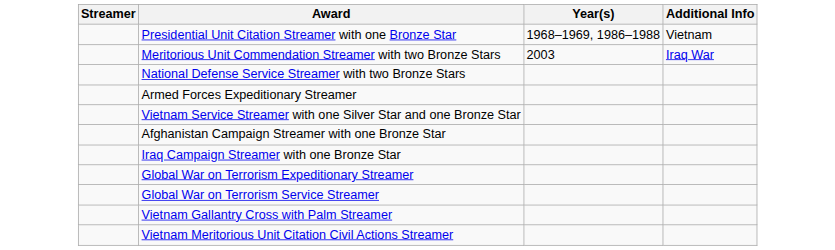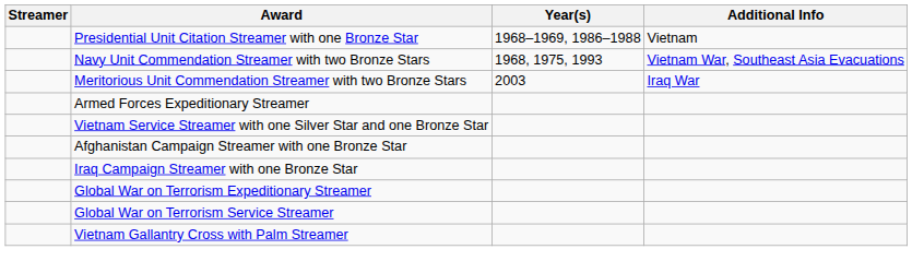+ row: Navy Unit Commendation Streamer with two Bronze Stars | 1968, 1975, 1993 | Vietnam War, Southeast Asia Evacuations
- row: National Defense Service Streamer with two Bronze Stars
- row: Vietnam Meritorious Unit Citation Civil Actions Streamer
